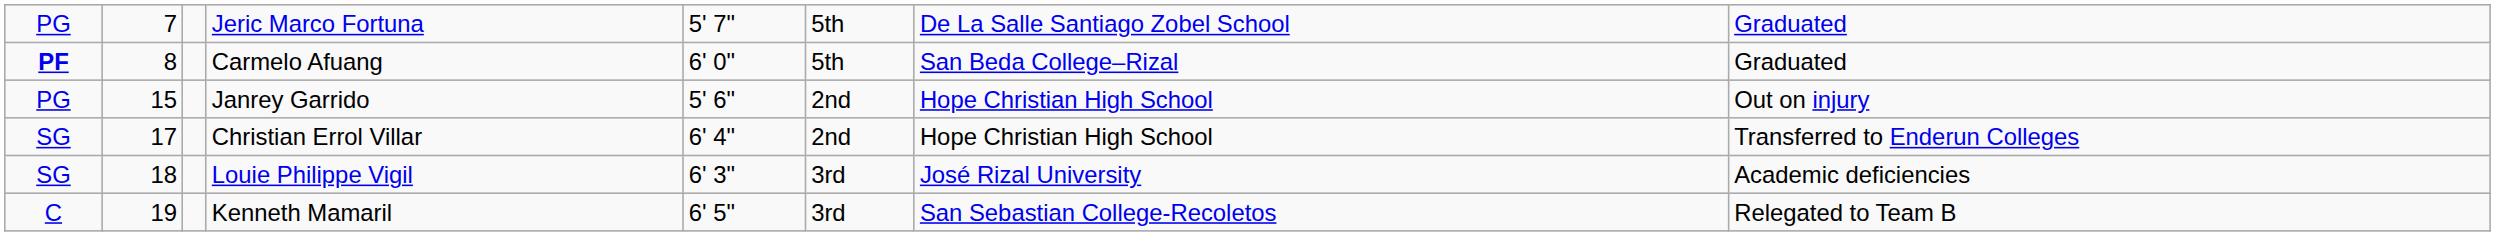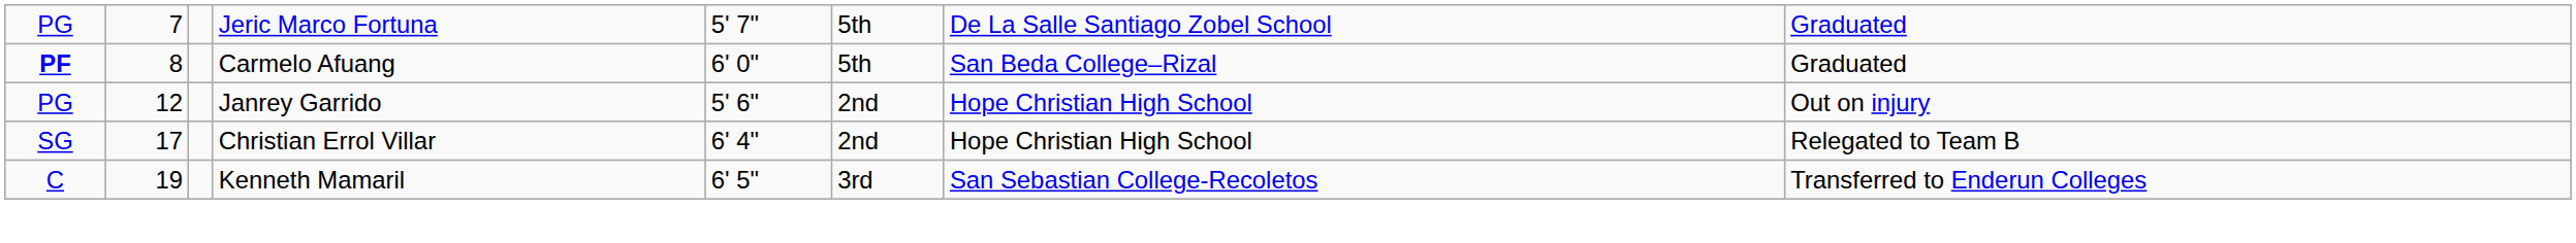Janrey Garrido | column 2: 15 -> 12
Christian Errol Villar | column 8: Transferred to Enderun Colleges -> Relegated to Team B
- row: SG | 18 | Louie Philippe Vigil | 6' 3" | 3rd | José Rizal University | Academic deficiencies
Kenneth Mamaril | column 8: Relegated to Team B -> Transferred to Enderun Colleges
